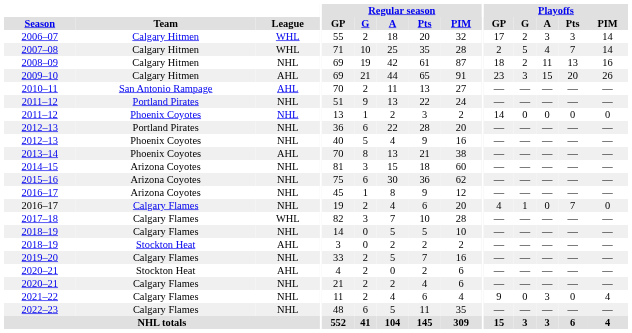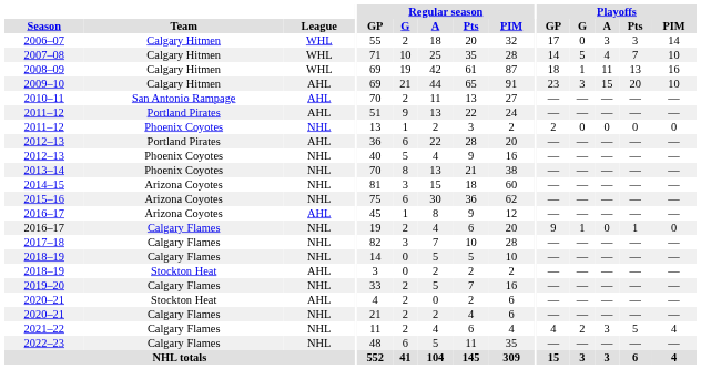2006–07 | Playoffs / G: 2 -> 0
2007–08 | Playoffs / GP: 2 -> 14
2007–08 | Playoffs / PIM: 14 -> 10
2008–09 | League: NHL -> WHL
2008–09 | Playoffs / G: 2 -> 1
2009–10 | Playoffs / PIM: 26 -> 10
2011–12 / Portland Pirates | League: NHL -> AHL
2011–12 / Phoenix Coyotes | Playoffs / GP: 14 -> 2
2012–13 / Portland Pirates | League: NHL -> AHL
2013–14 | League: AHL -> NHL
2016–17 / Arizona Coyotes | League: NHL -> AHL
2016–17 / Calgary Flames | Playoffs / GP: 4 -> 9
2016–17 / Calgary Flames | Playoffs / Pts: 7 -> 1
2017–18 | League: WHL -> NHL
2021–22 | Playoffs / GP: 9 -> 4
2021–22 | Playoffs / G: 0 -> 2
2021–22 | Playoffs / Pts: 0 -> 5
